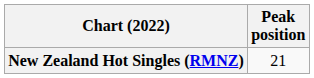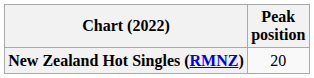New Zealand Hot Singles (RMNZ) | Peak position: 21 -> 20
